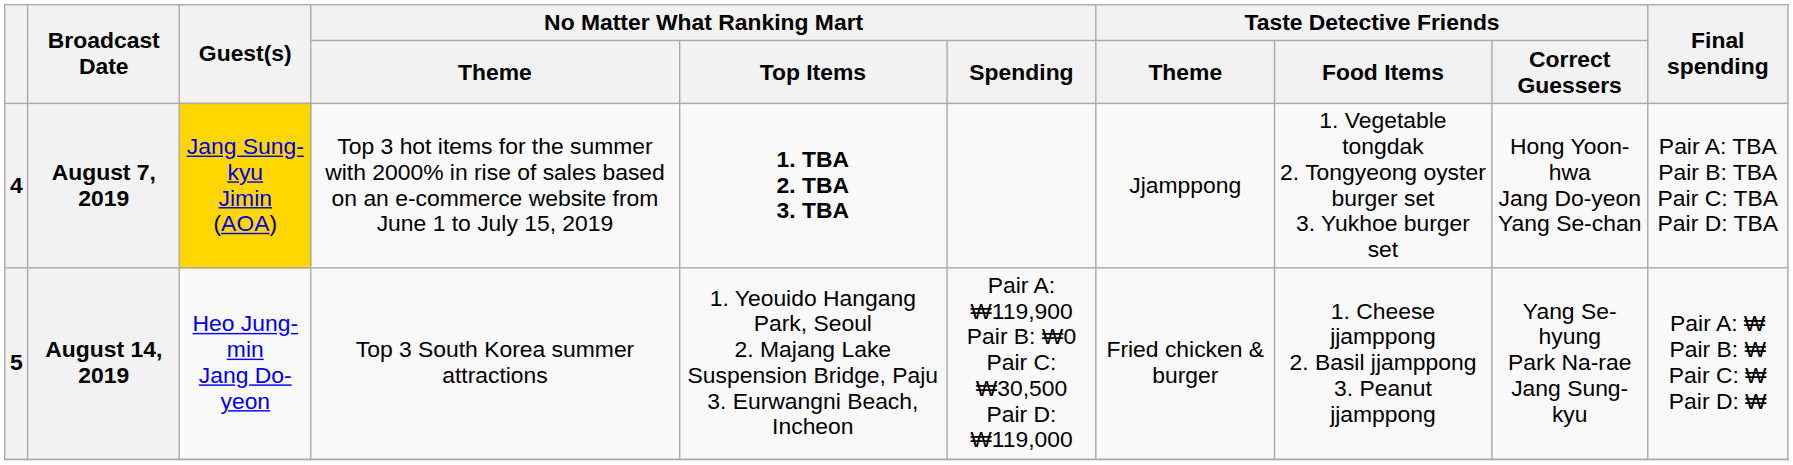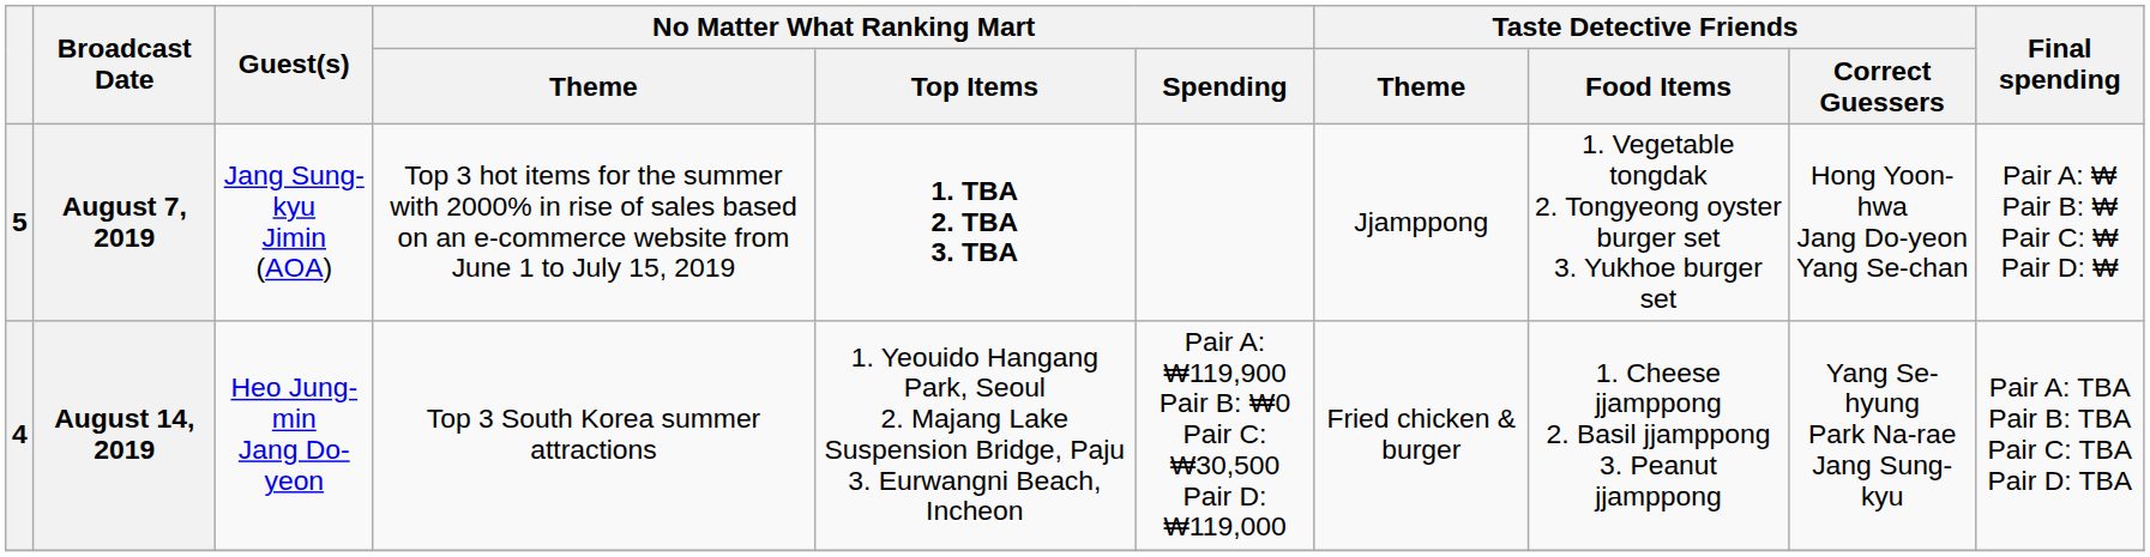August 7, 2019 | column 1: 4 -> 5
August 7, 2019 | Guest(s): gold background -> no background
August 7, 2019 | Final spending: Pair A: TBA Pair B: TBA Pair C: TBA Pair D: TBA -> Pair A: ₩ Pair B: ₩ Pair C: ₩ Pair D: ₩
August 14, 2019 | column 1: 5 -> 4
August 14, 2019 | Final spending: Pair A: ₩ Pair B: ₩ Pair C: ₩ Pair D: ₩ -> Pair A: TBA Pair B: TBA Pair C: TBA Pair D: TBA
